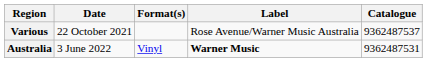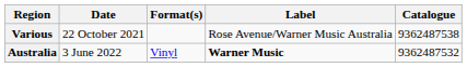Various | Catalogue: 9362487537 -> 9362487538
Australia | Catalogue: 9362487531 -> 9362487532
